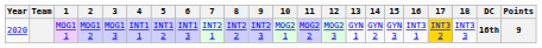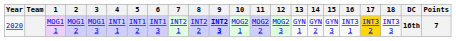MOG1 1 | 9: normal -> bold
MOG1 1 | Points: 9 -> 7
